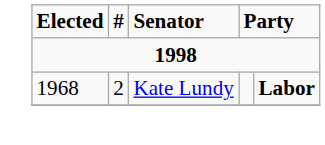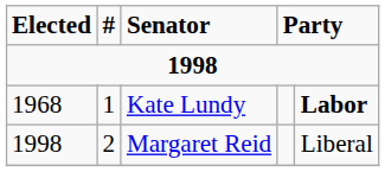Kate Lundy | #: 2 -> 1
+ row: 1998 | 2 | Margaret Reid | Liberal
